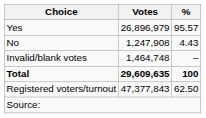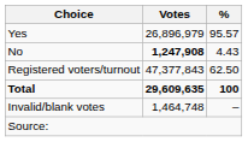No | Votes: normal -> bold
rows swapped: Invalid/blank votes <-> Registered voters/turnout
